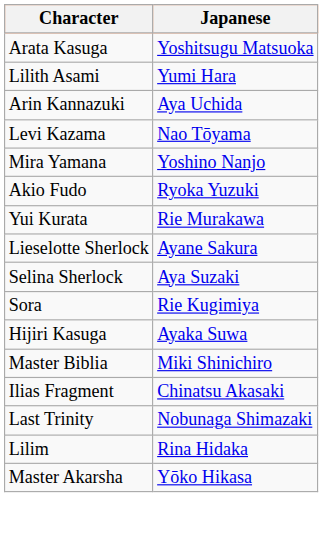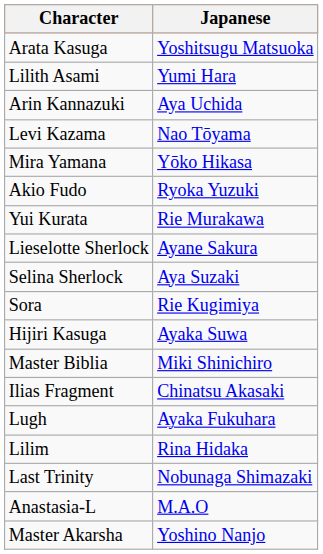Mira Yamana | Japanese: Yoshino Nanjo -> Yōko Hikasa
+ row: Lugh | Ayaka Fukuhara
rows swapped: Lilim <-> Last Trinity
+ row: Anastasia-L | M.A.O
Master Akarsha | Japanese: Yōko Hikasa -> Yoshino Nanjo
